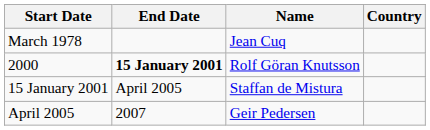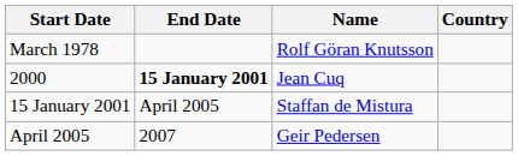March 1978 | Name: Jean Cuq -> Rolf Göran Knutsson
2000 | Name: Rolf Göran Knutsson -> Jean Cuq
